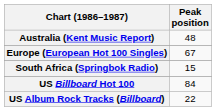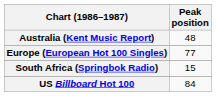Europe (European Hot 100 Singles) | Peak position: 67 -> 77
- row: US Album Rock Tracks (Billboard) | 22
